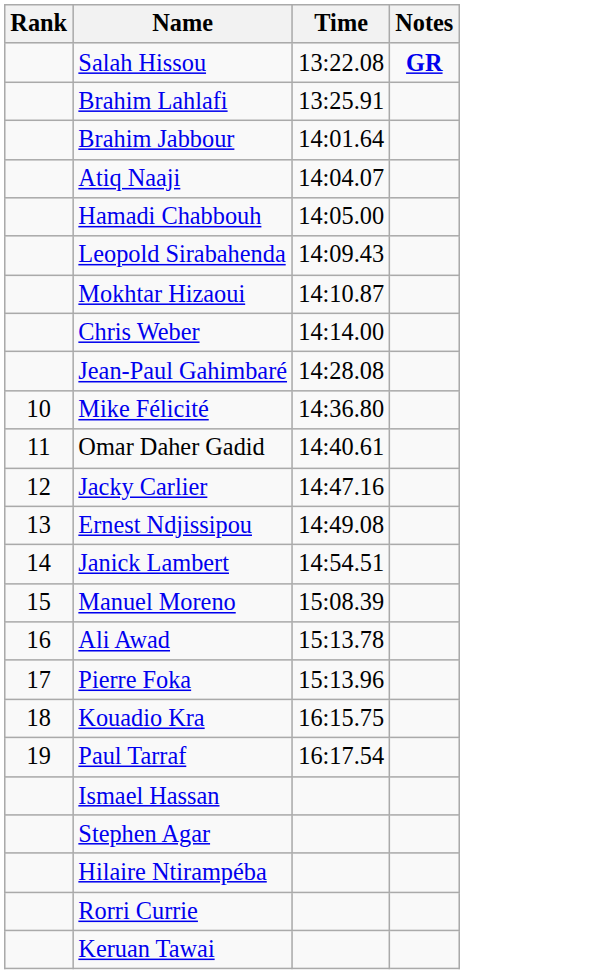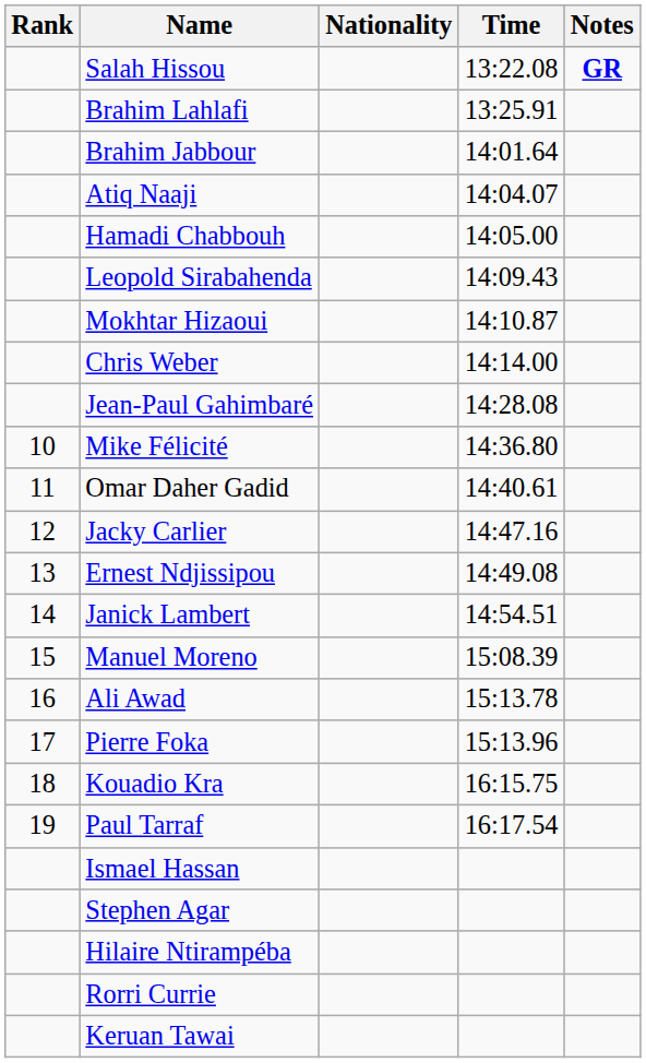+ column: Nationality
